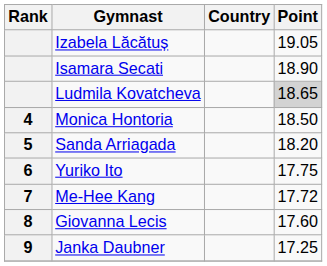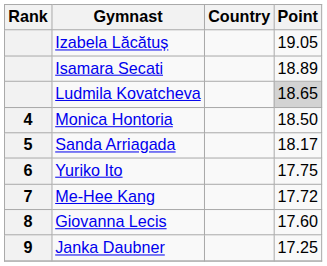Isamara Secati | Point: 18.90 -> 18.89
Sanda Arriagada | Point: 18.20 -> 18.17
